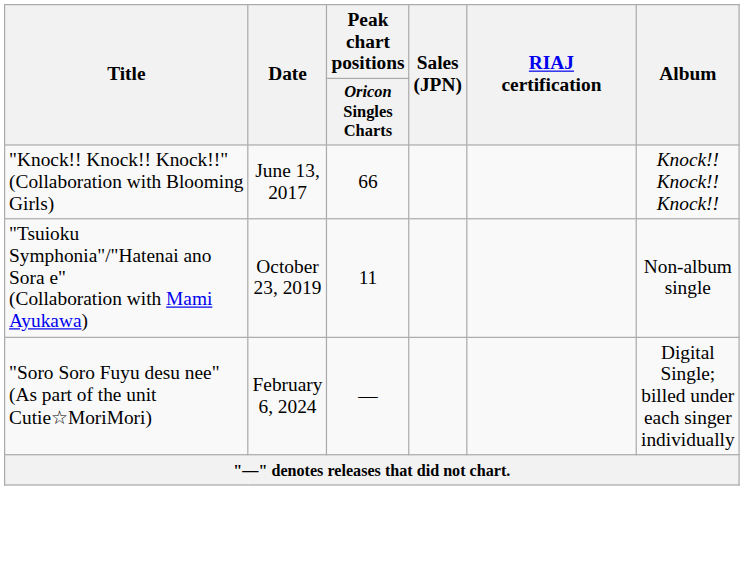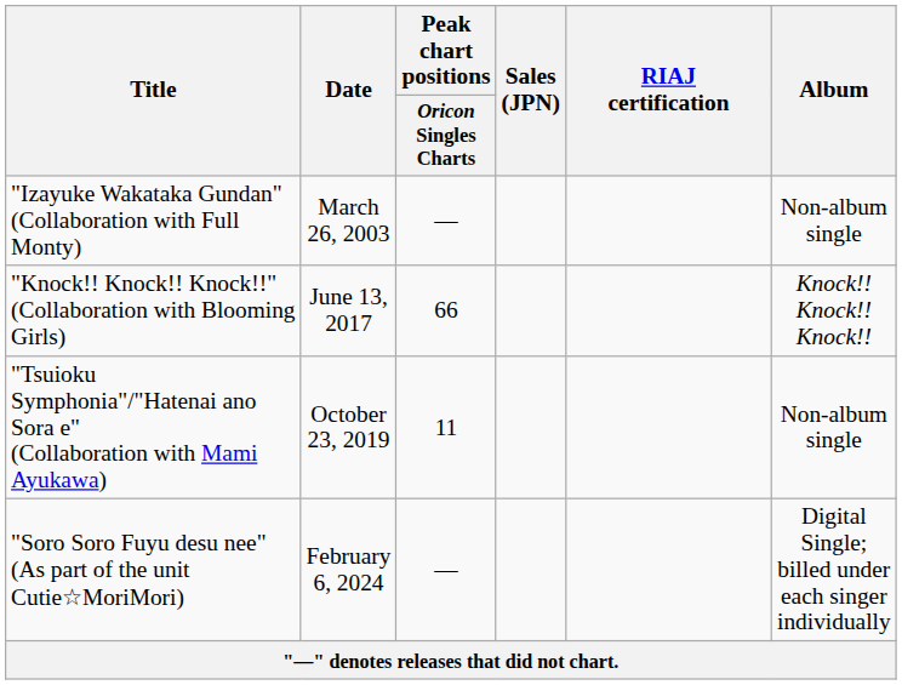+ row: "Izayuke Wakataka Gundan" (Collaboration with Full Monty) | March 26, 2003 | — | Non-album single
